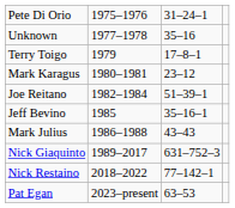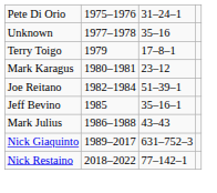- row: Pat Egan | 2023–present | 63–53
